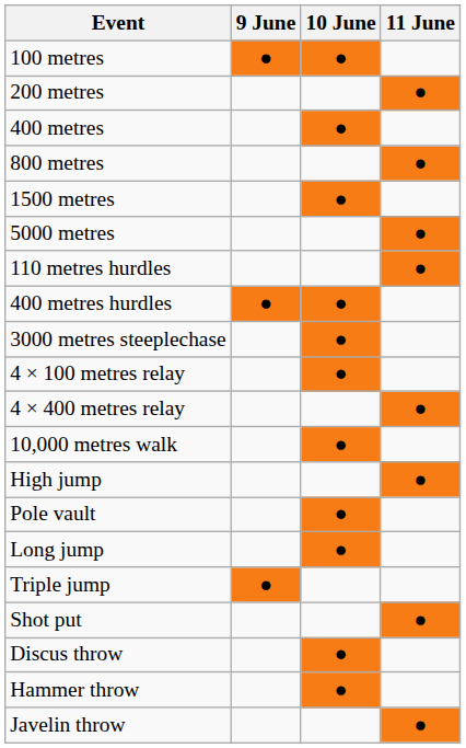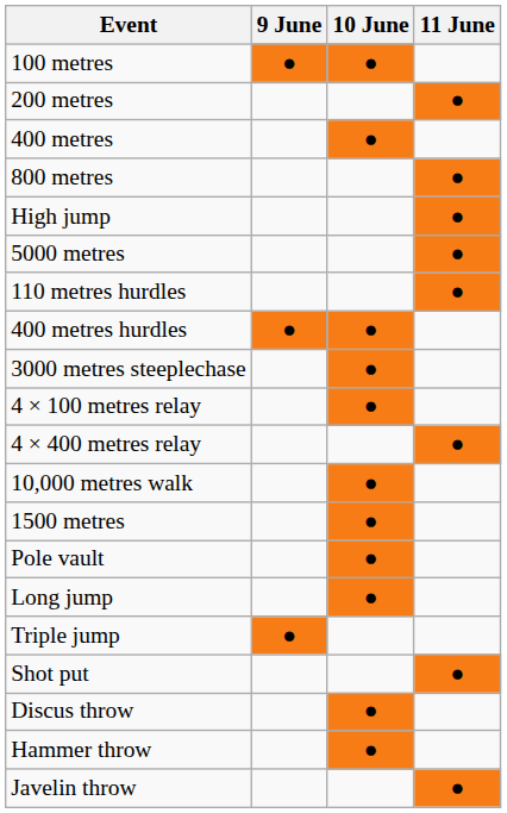rows swapped: 1500 metres <-> High jump
